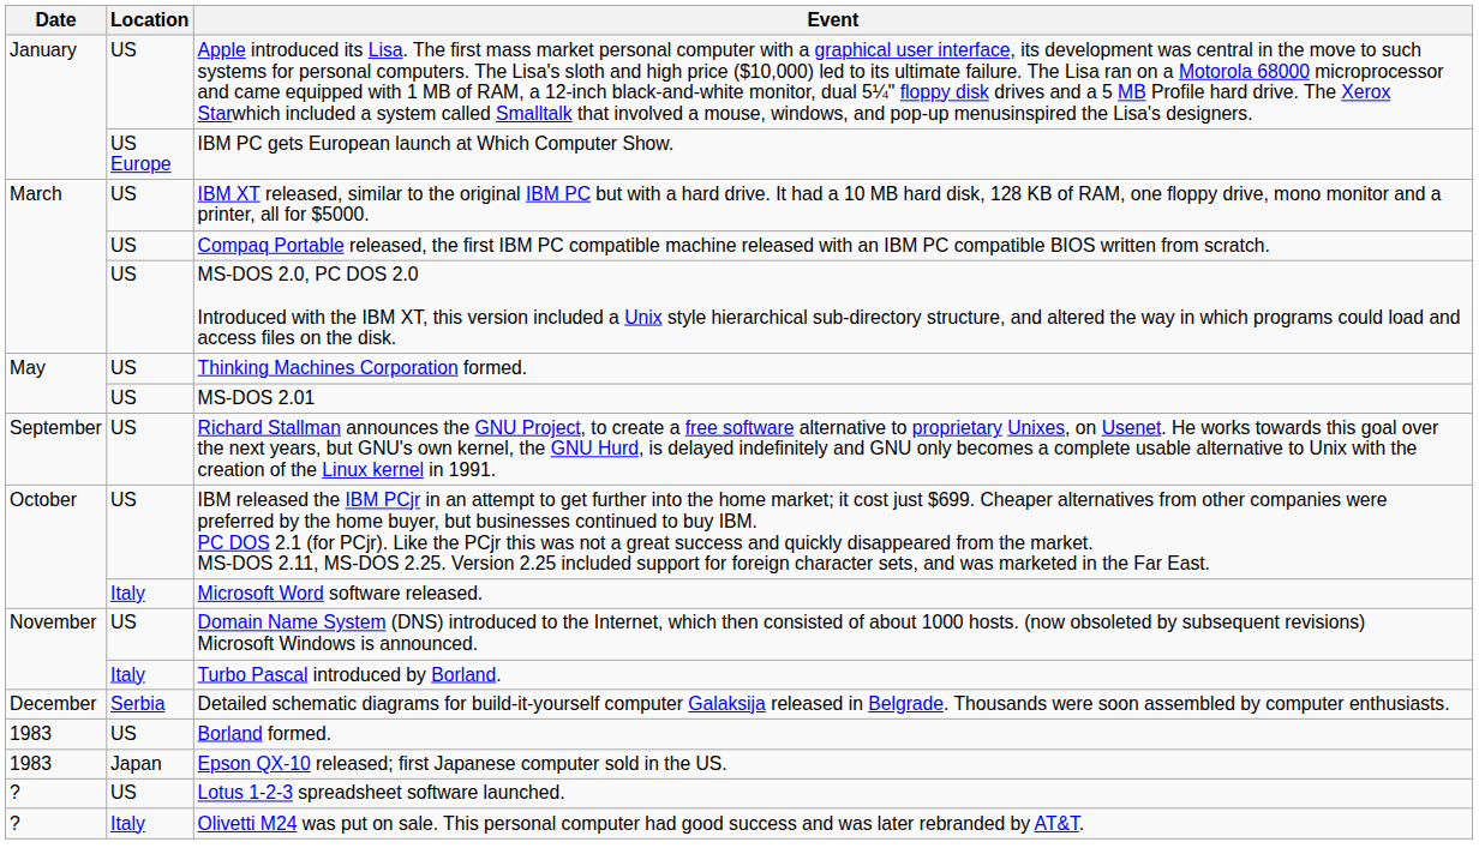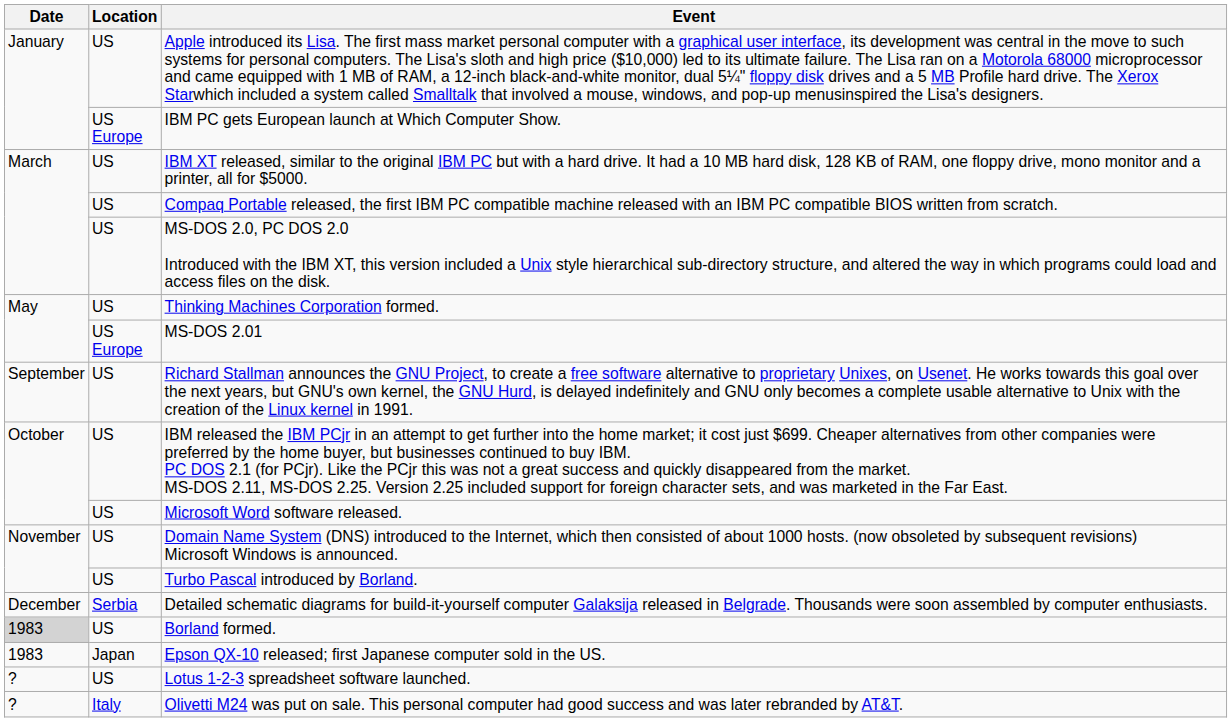MS-DOS 2.01 | Location: US -> US Europe
Microsoft Word software released. | Location: Italy -> US
Turbo Pascal introduced by Borland. | Location: Italy -> US
Borland formed. | Date: no background -> lightgrey background
